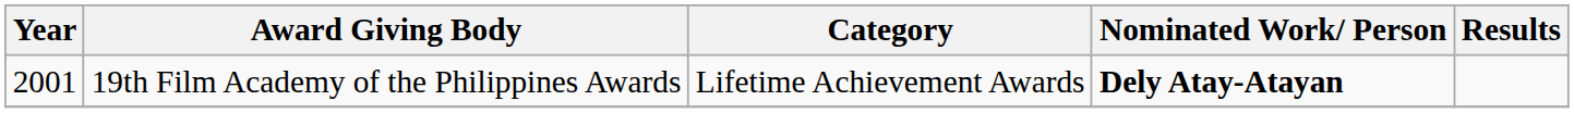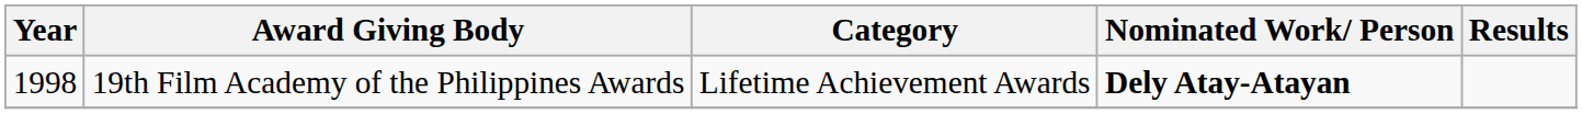19th Film Academy of the Philippines Awards | Year: 2001 -> 1998
